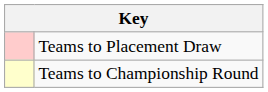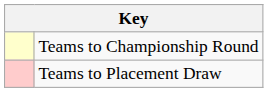rows swapped: Teams to Championship Round <-> Teams to Placement Draw
